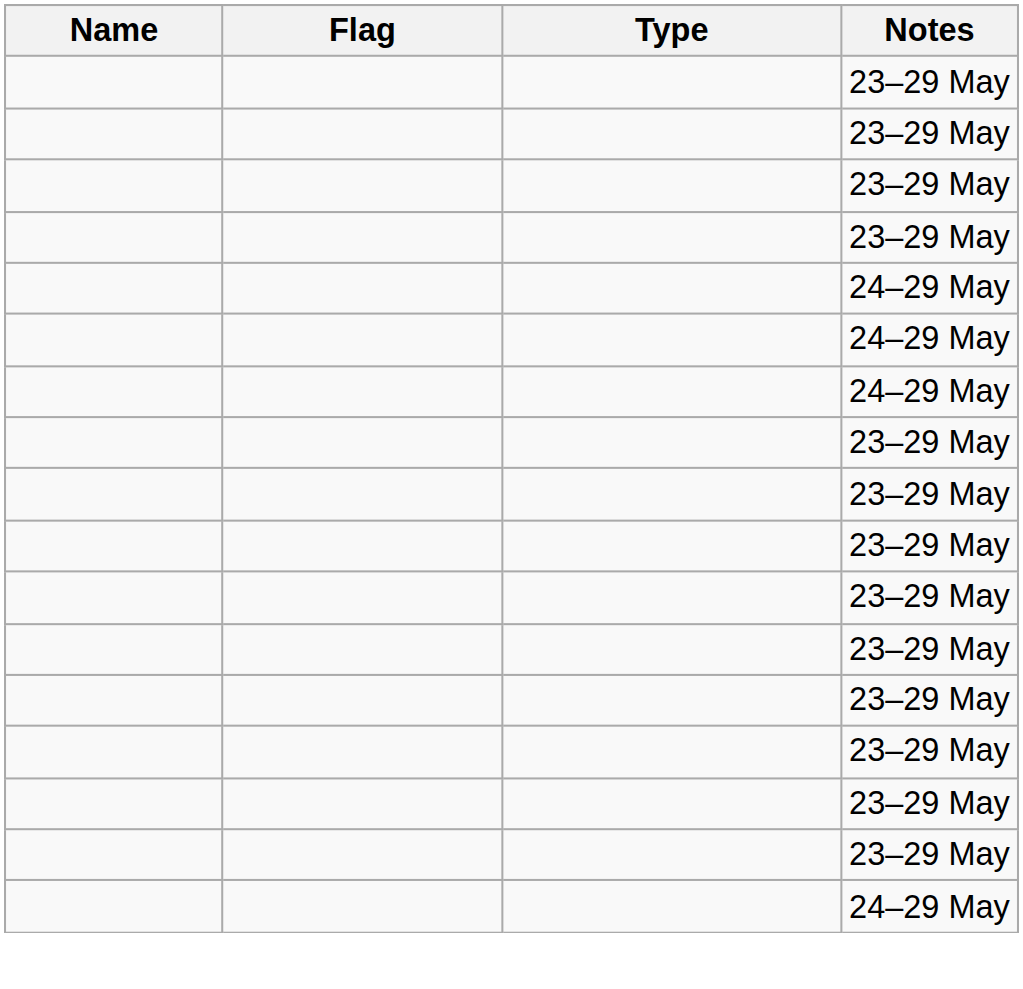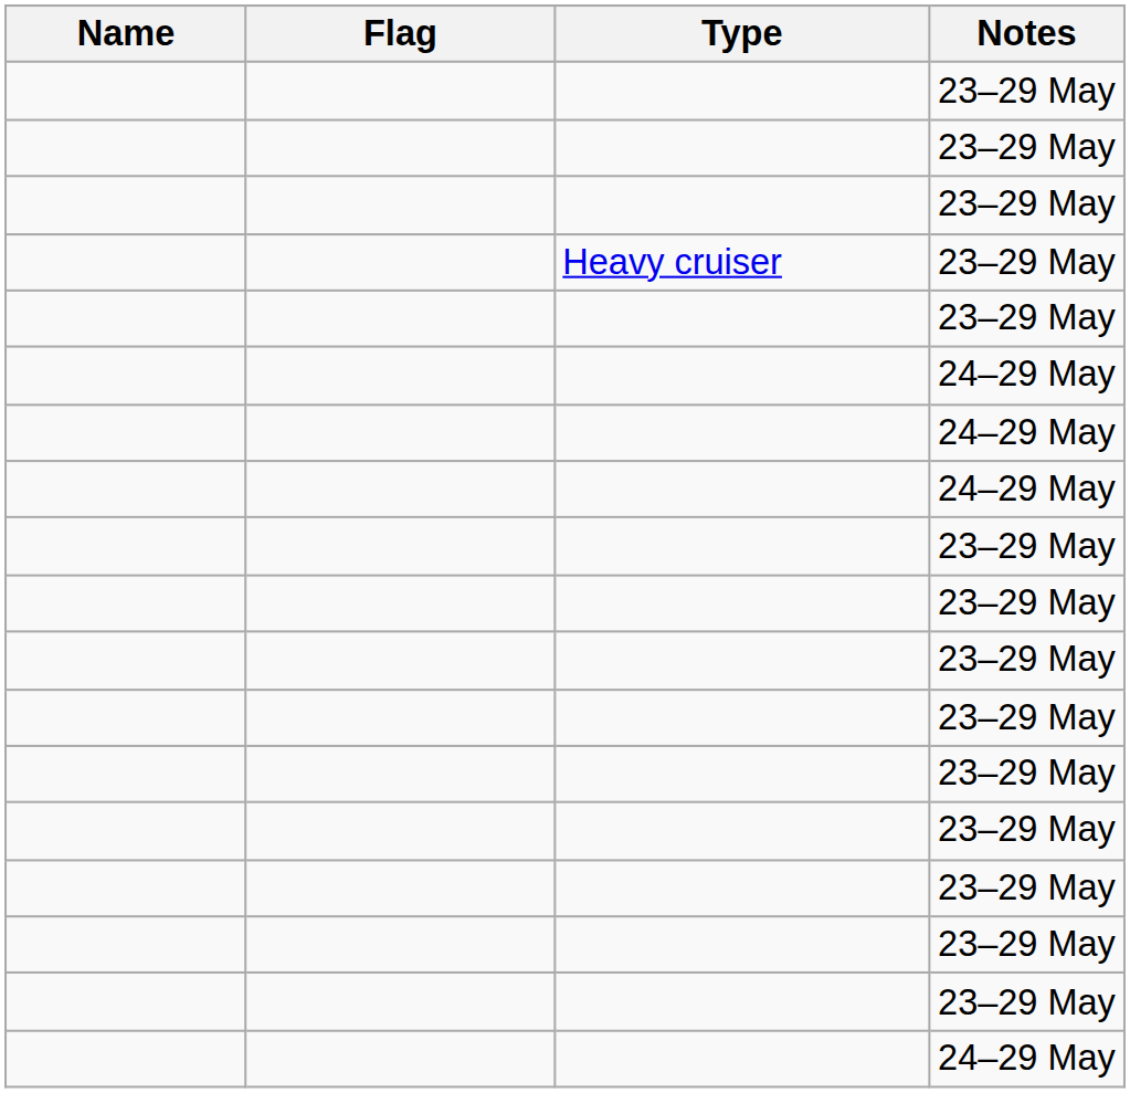+ row: Heavy cruiser | 23–29 May
